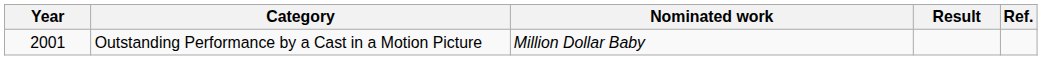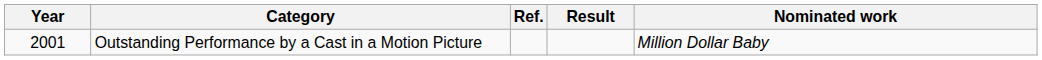columns swapped: Nominated work <-> Ref.
